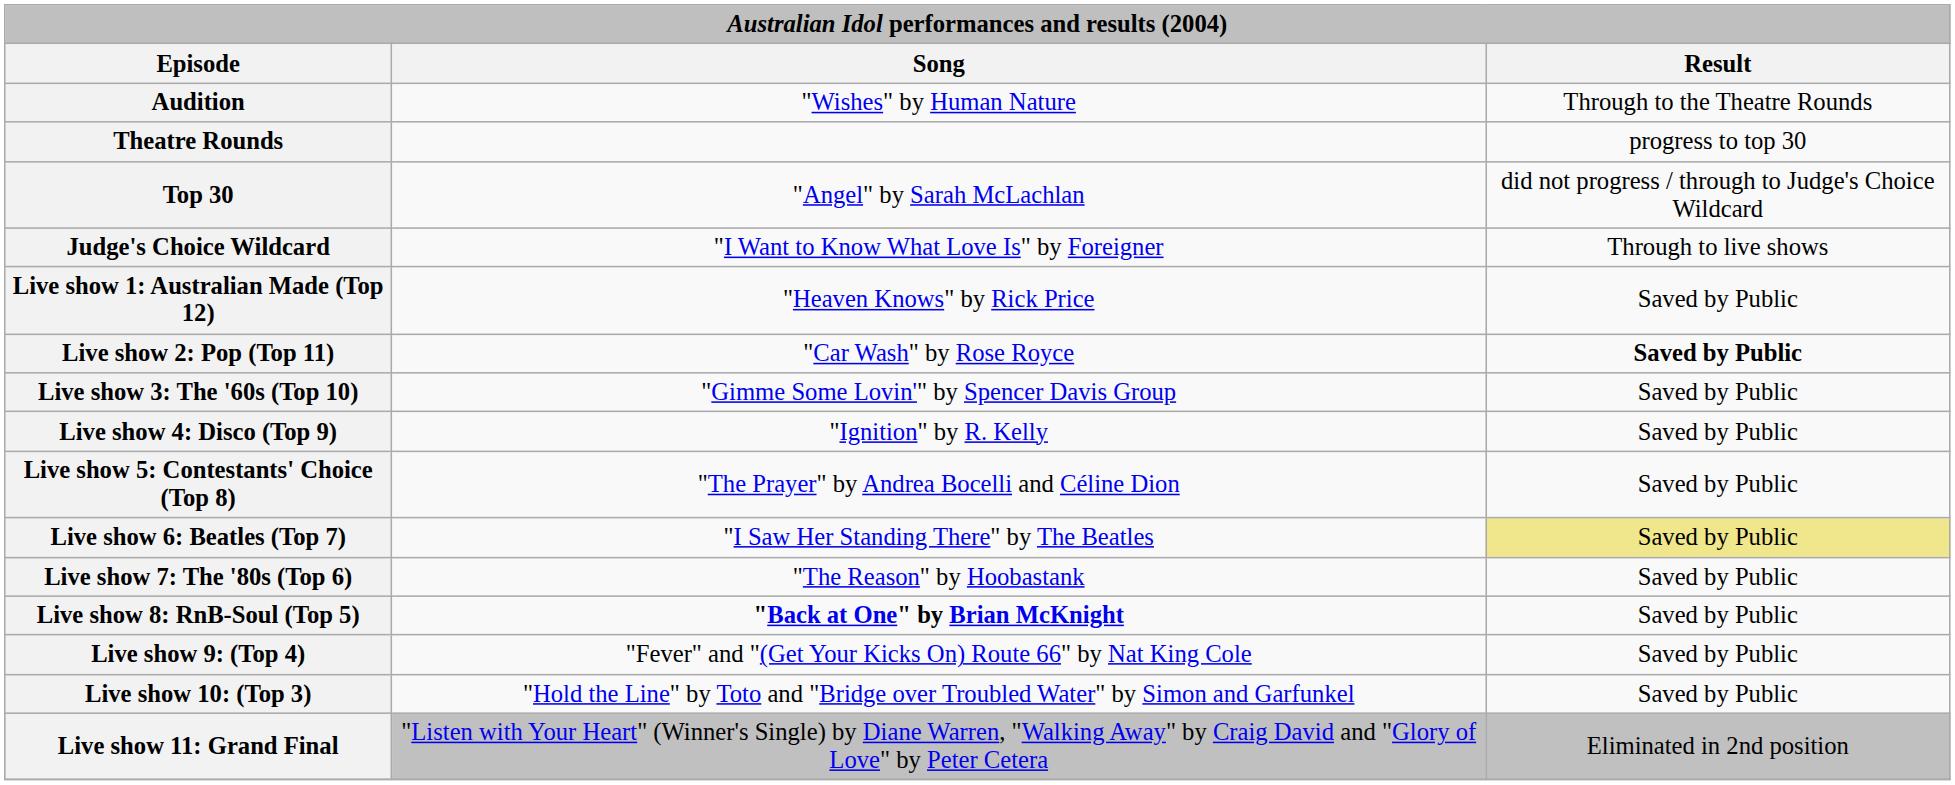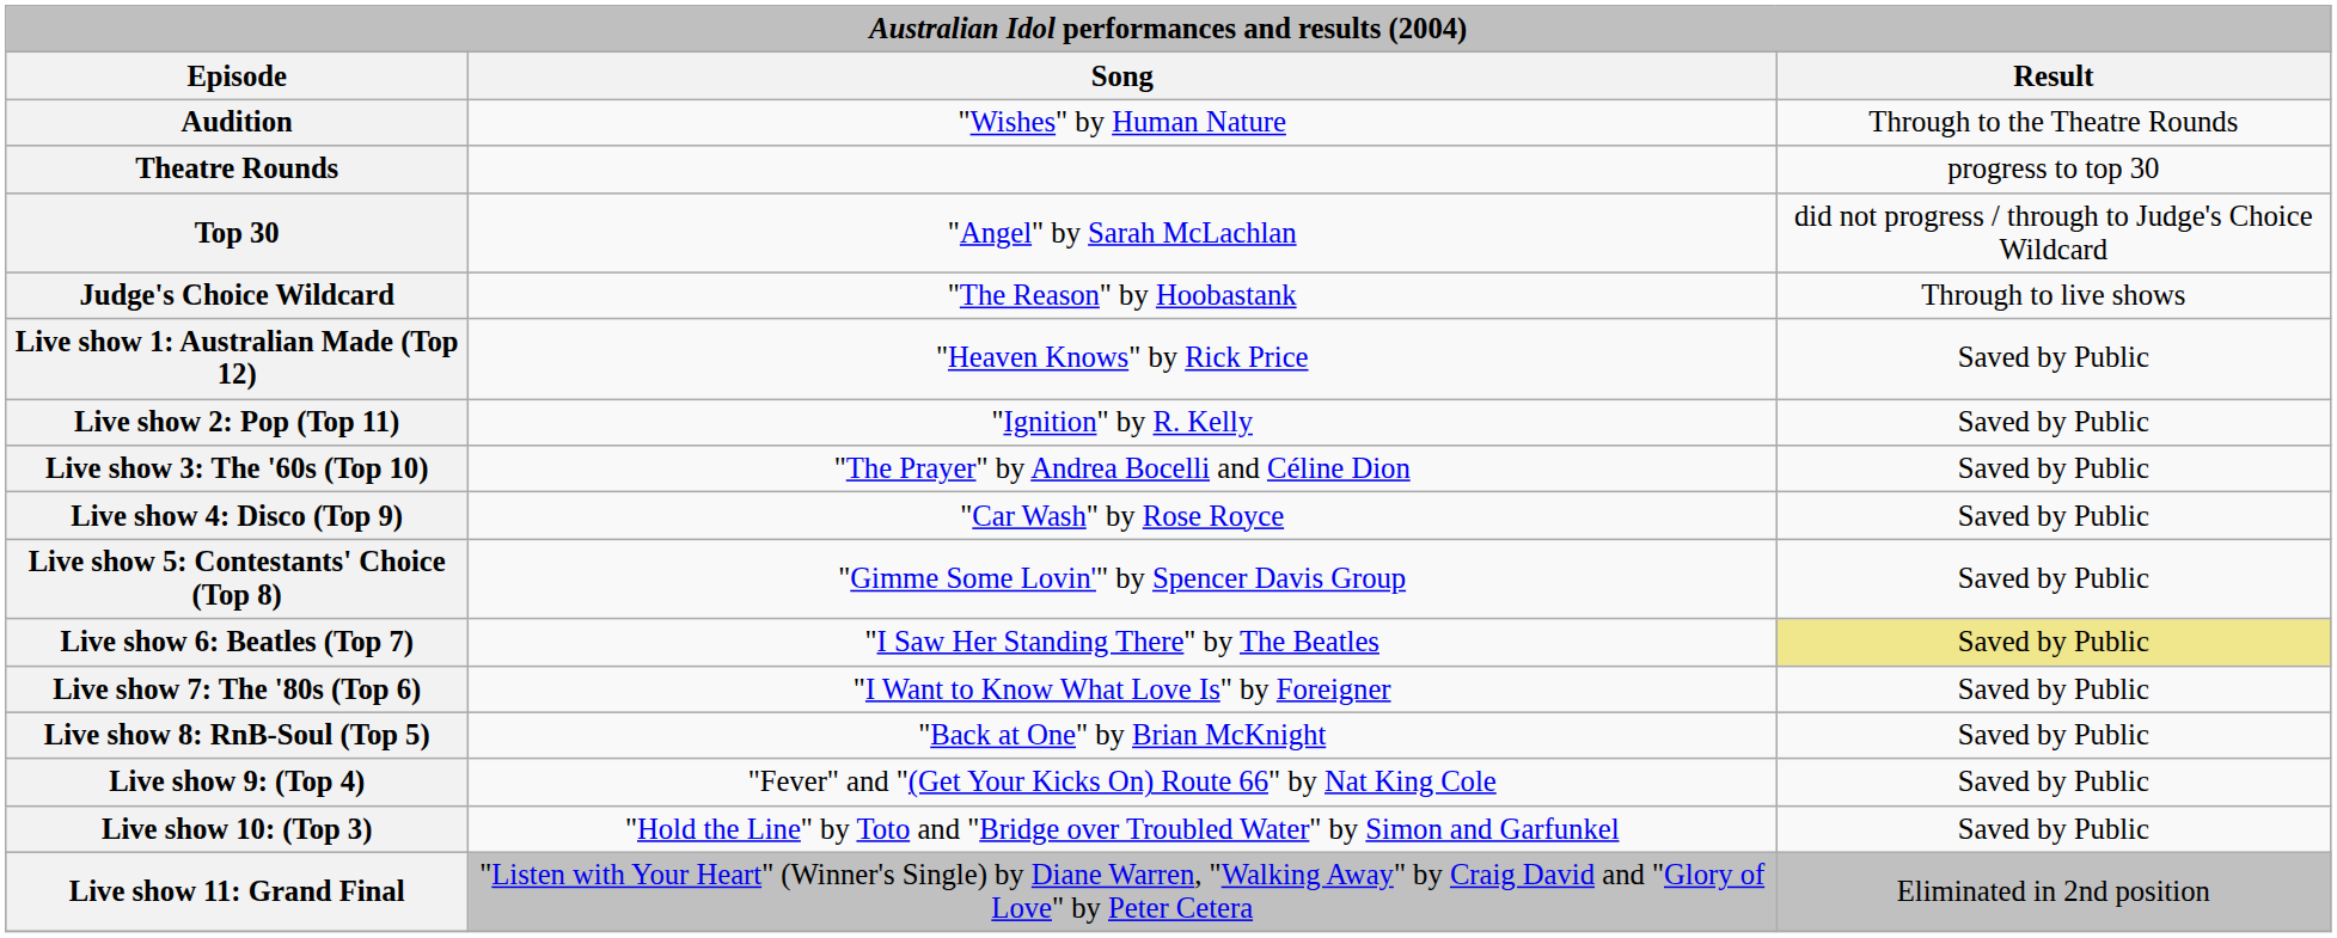Judge's Choice Wildcard | Song: "I Want to Know What Love Is" by Foreigner -> "The Reason" by Hoobastank
Live show 2: Pop (Top 11) | Song: "Car Wash" by Rose Royce -> "Ignition" by R. Kelly
Live show 2: Pop (Top 11) | Result: bold -> normal
Live show 3: The '60s (Top 10) | Song: "Gimme Some Lovin'" by Spencer Davis Group -> "The Prayer" by Andrea Bocelli and Céline Dion
Live show 4: Disco (Top 9) | Song: "Ignition" by R. Kelly -> "Car Wash" by Rose Royce
Live show 5: Contestants' Choice (Top 8) | Song: "The Prayer" by Andrea Bocelli and Céline Dion -> "Gimme Some Lovin'" by Spencer Davis Group
Live show 7: The '80s (Top 6) | Song: "The Reason" by Hoobastank -> "I Want to Know What Love Is" by Foreigner
Live show 8: RnB-Soul (Top 5) | Song: bold -> normal
